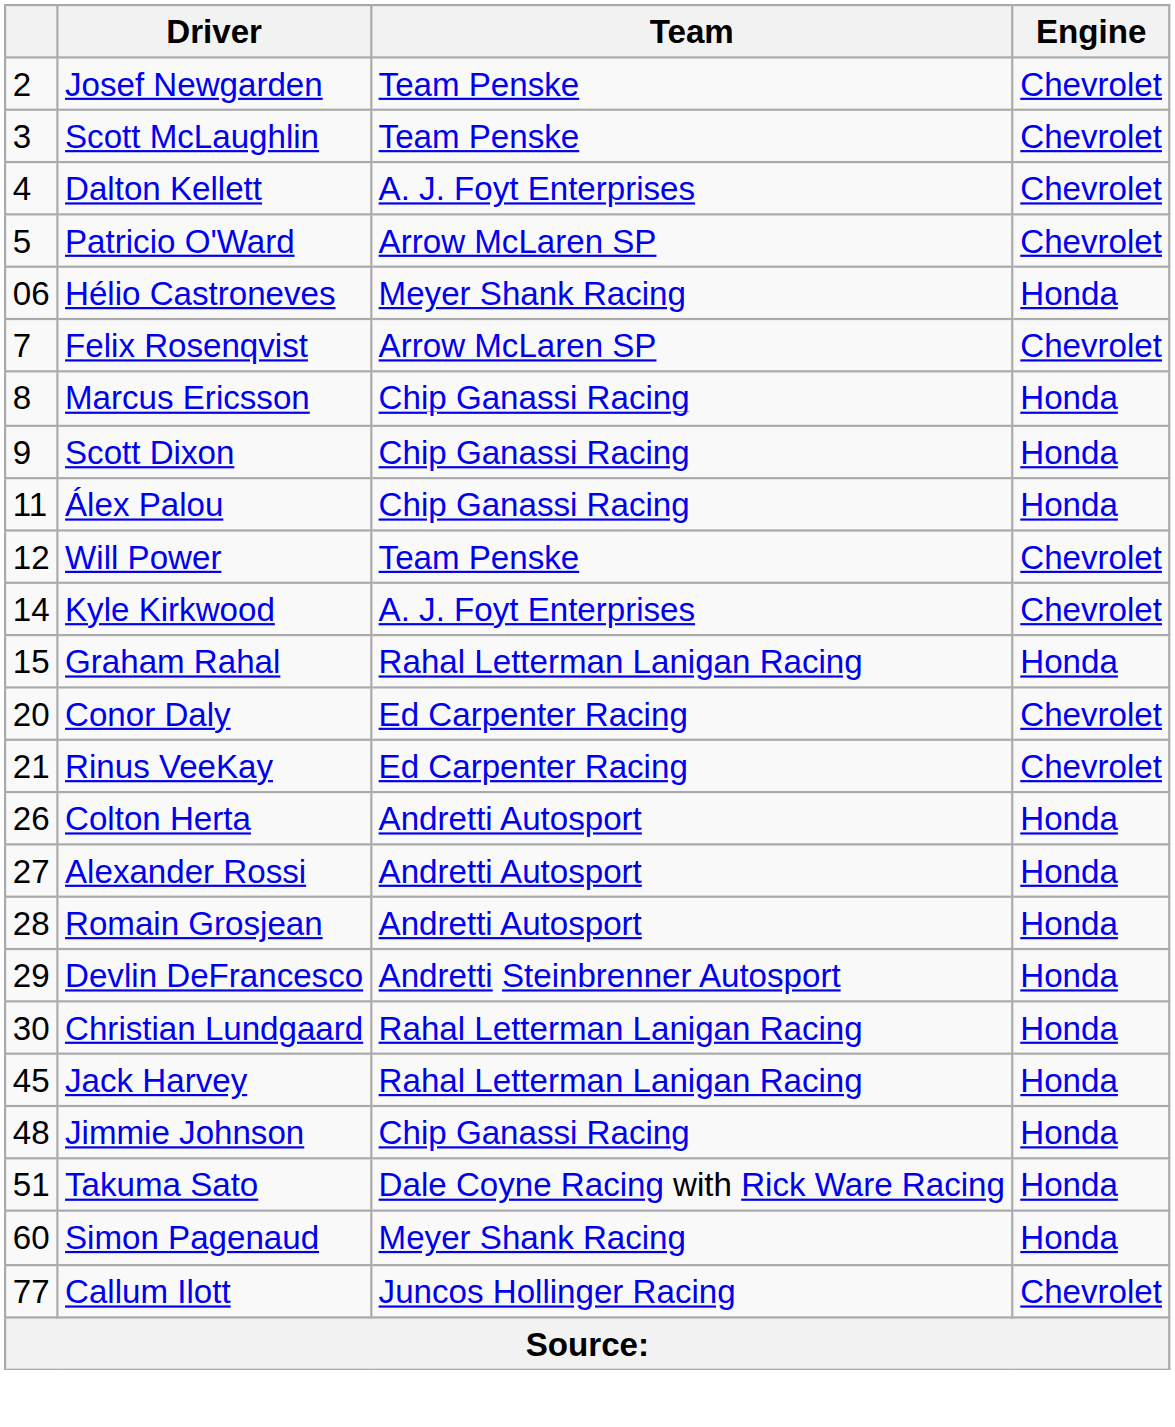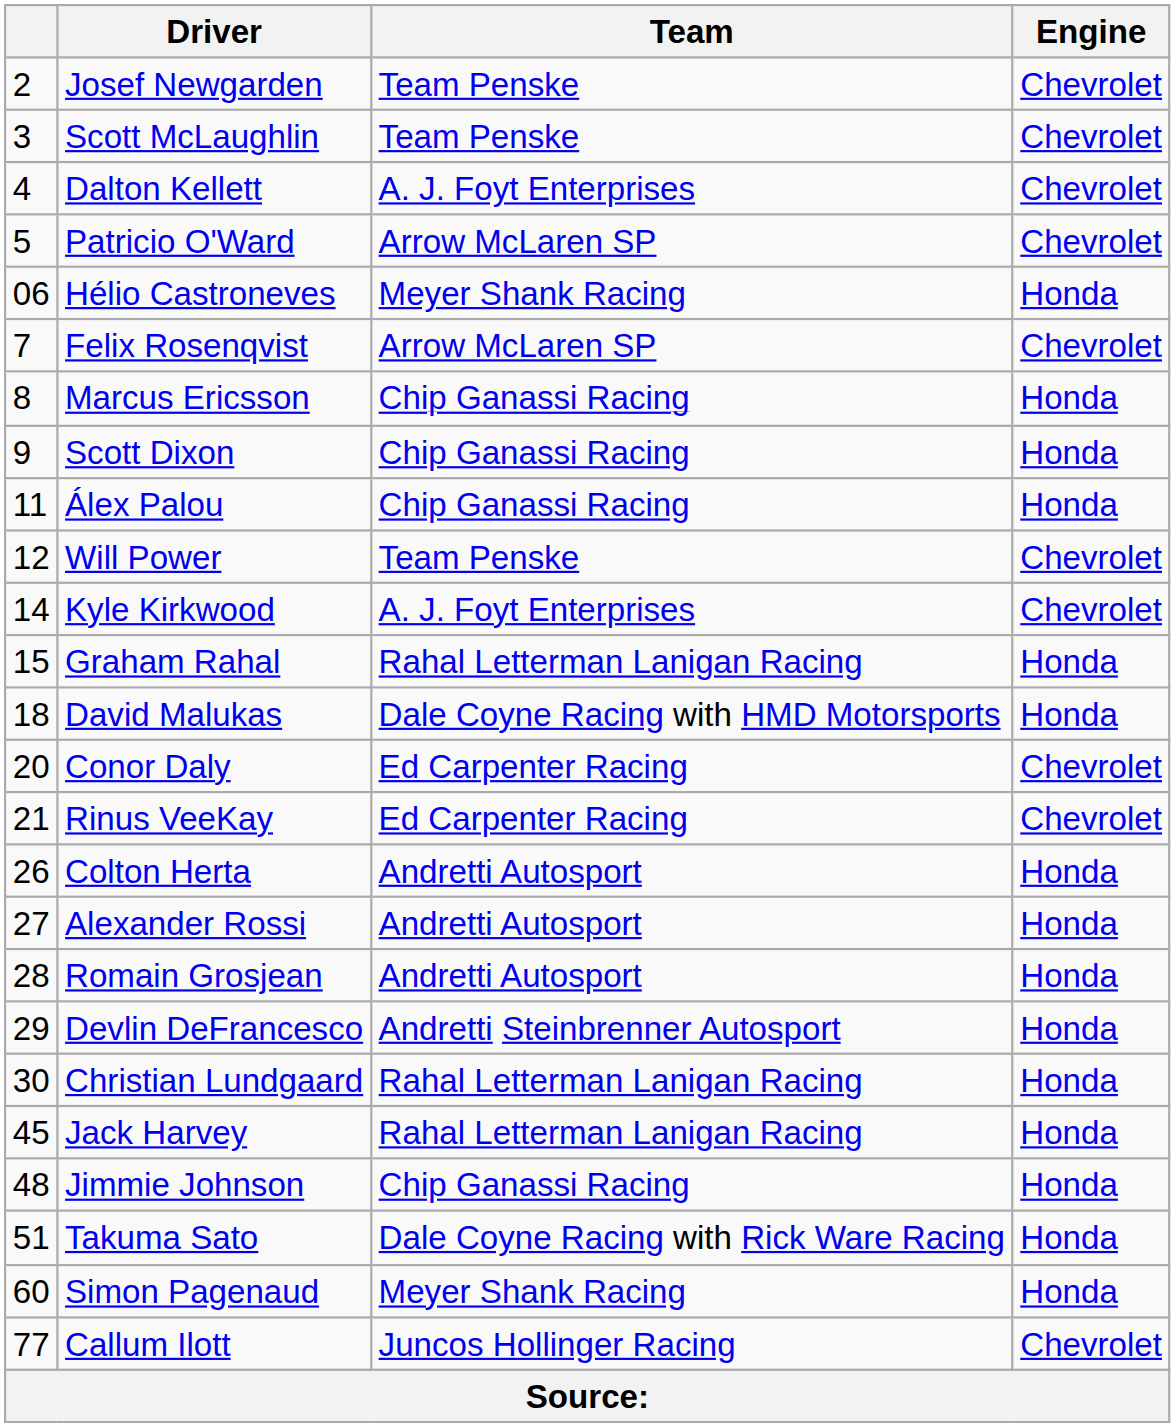+ row: 18 | David Malukas | Dale Coyne Racing with HMD Motorsports | Honda
